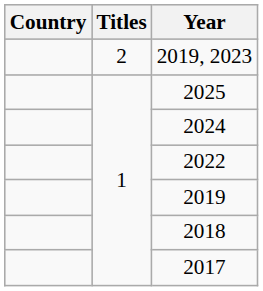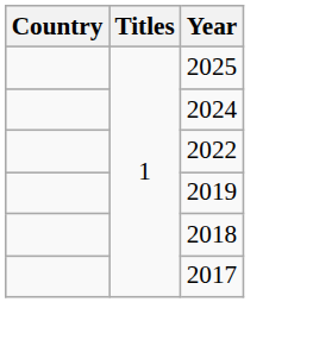- row: 2 | 2019, 2023
